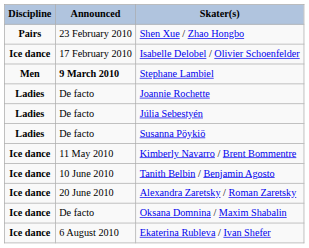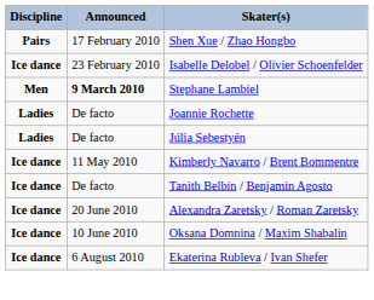Shen Xue / Zhao Hongbo | Announced: 23 February 2010 -> 17 February 2010
Isabelle Delobel / Olivier Schoenfelder | Announced: 17 February 2010 -> 23 February 2010
- row: Ladies | De facto | Susanna Pöykiö
Tanith Belbin / Benjamin Agosto | Announced: 10 June 2010 -> De facto
Oksana Domnina / Maxim Shabalin | Announced: De facto -> 10 June 2010
